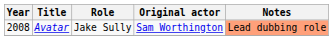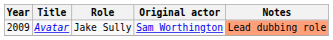Avatar | Year: 2008 -> 2009
